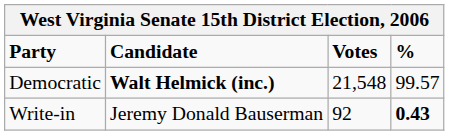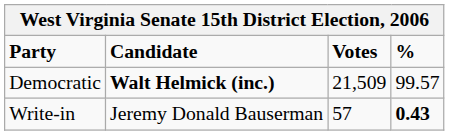Democratic | Votes: 21,548 -> 21,509
Write-in | Votes: 92 -> 57
